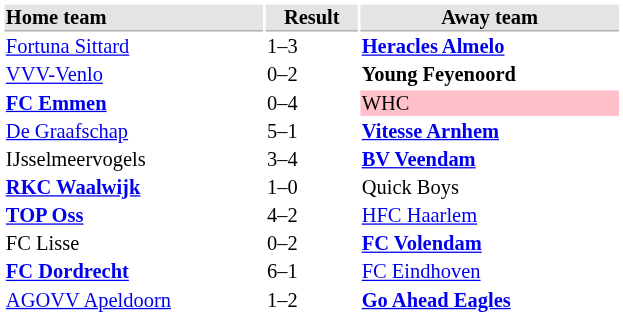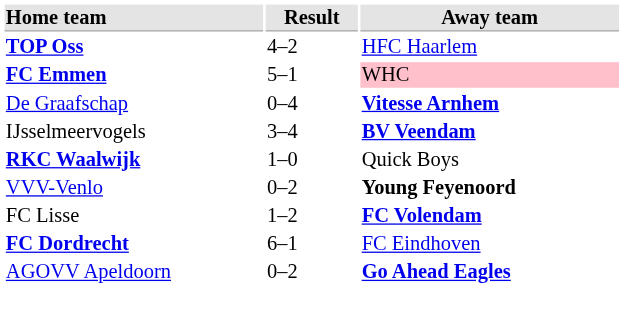- row: Fortuna Sittard | 1–3 | Heracles Almelo
rows swapped: VVV-Venlo <-> TOP Oss
FC Emmen | Result: 0–4 -> 5–1
De Graafschap | Result: 5–1 -> 0–4
FC Lisse | Result: 0–2 -> 1–2
AGOVV Apeldoorn | Result: 1–2 -> 0–2
